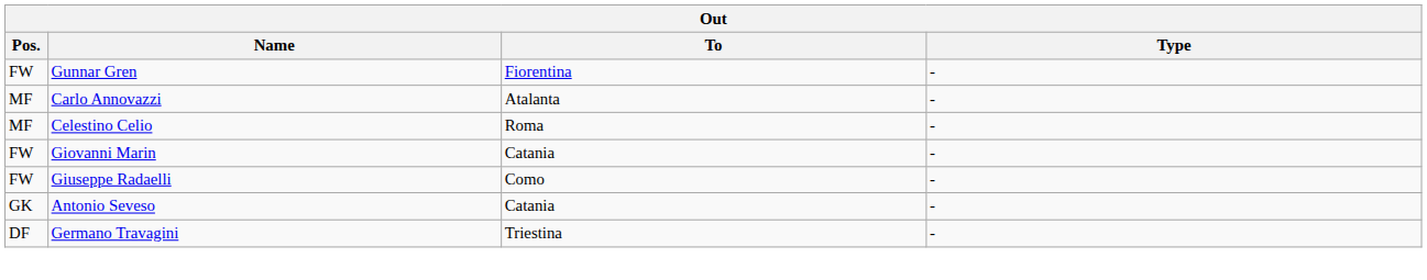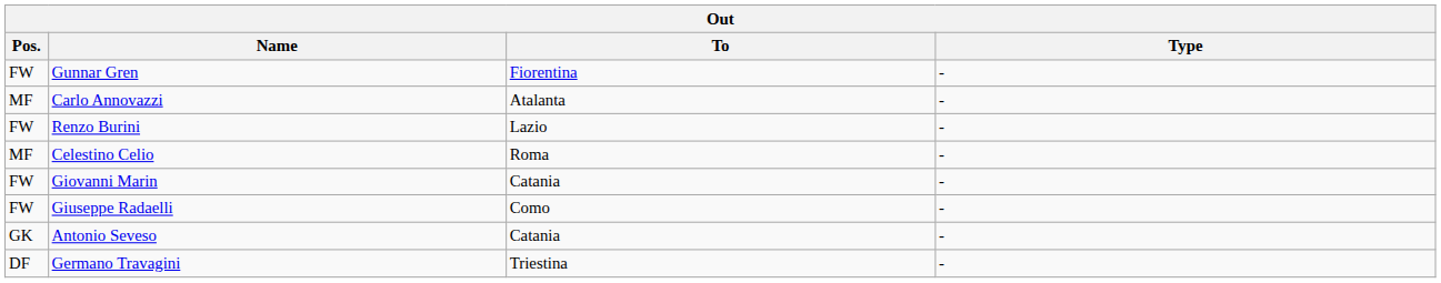+ row: FW | Renzo Burini | Lazio | -
